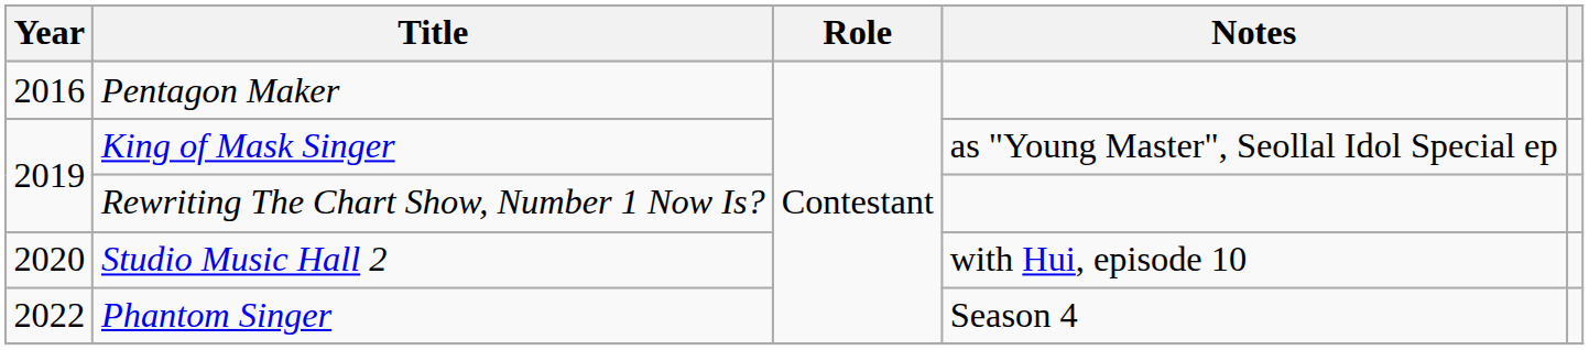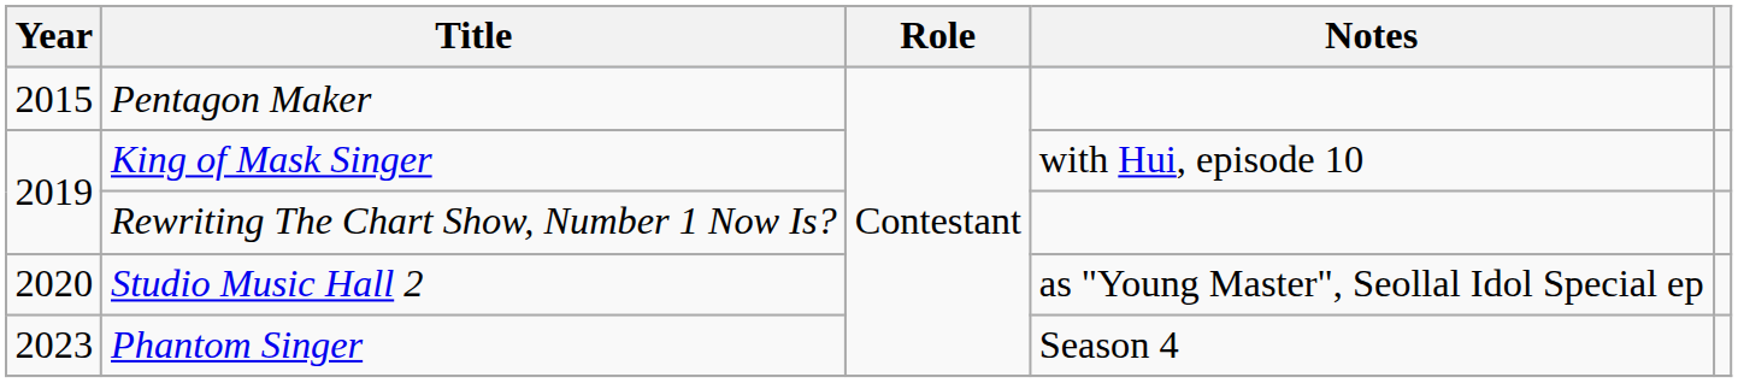Pentagon Maker | Year: 2016 -> 2015
King of Mask Singer | Notes: as "Young Master", Seollal Idol Special ep -> with Hui, episode 10
Studio Music Hall 2 | Notes: with Hui, episode 10 -> as "Young Master", Seollal Idol Special ep
Phantom Singer | Year: 2022 -> 2023
